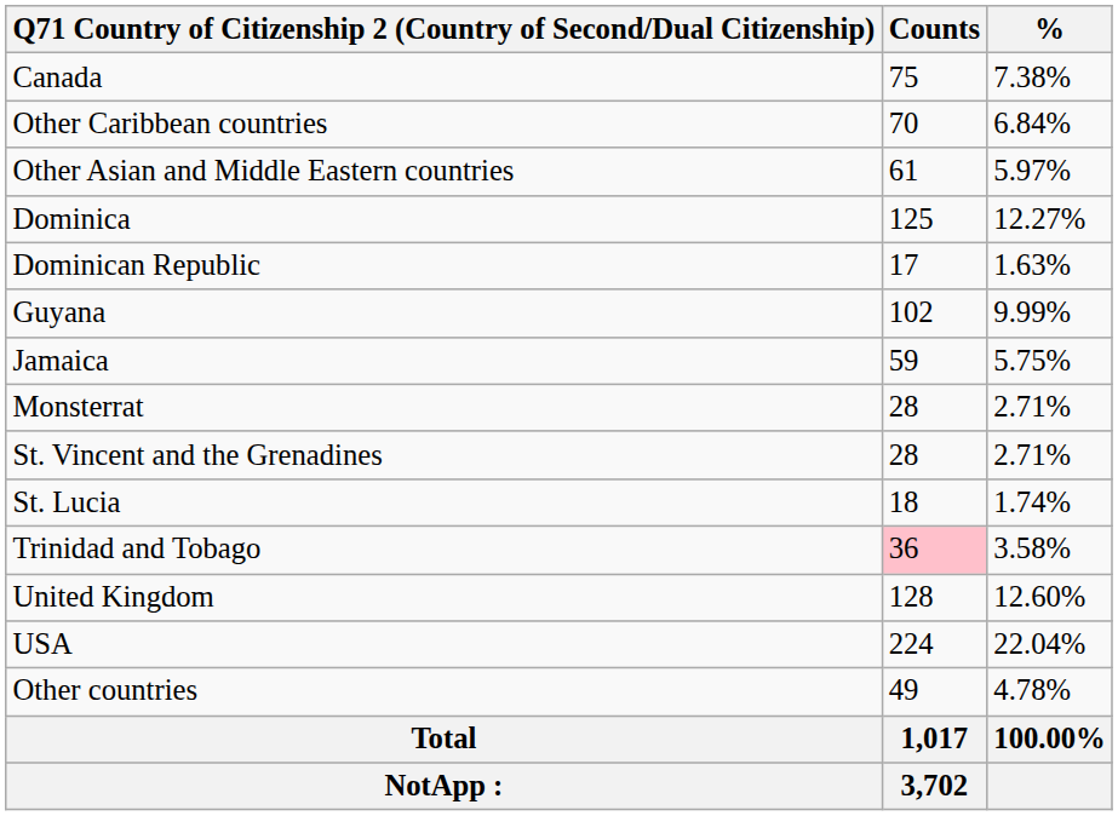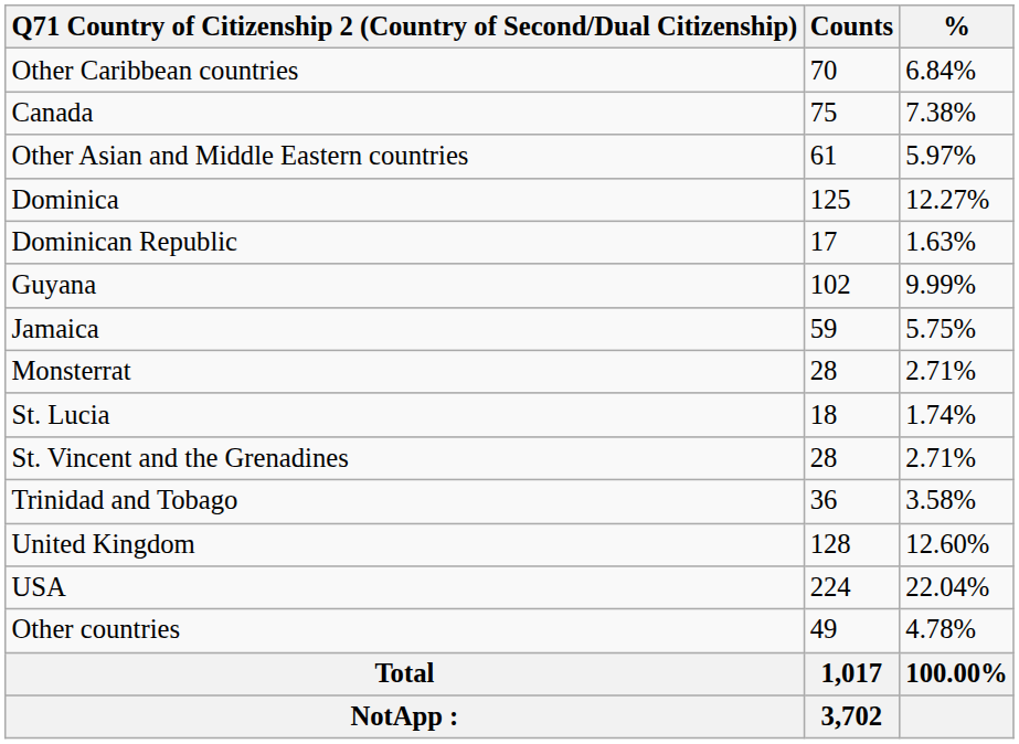rows swapped: Other Caribbean countries <-> Canada
rows swapped: St. Lucia <-> St. Vincent and the Grenadines
Trinidad and Tobago | Counts: pink background -> no background
